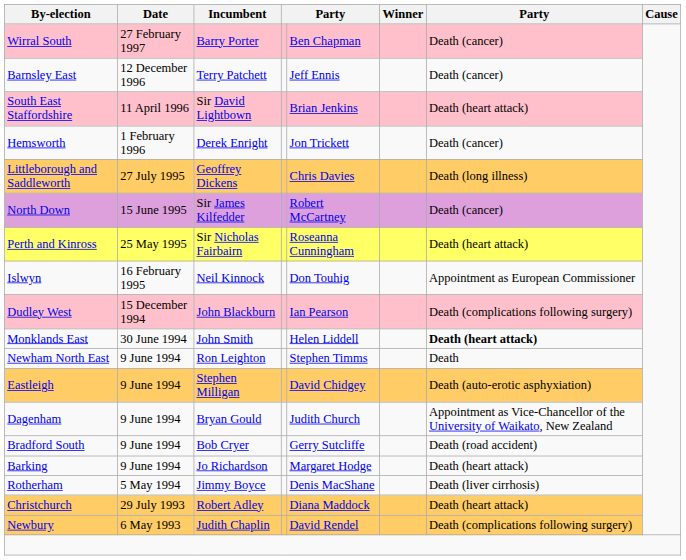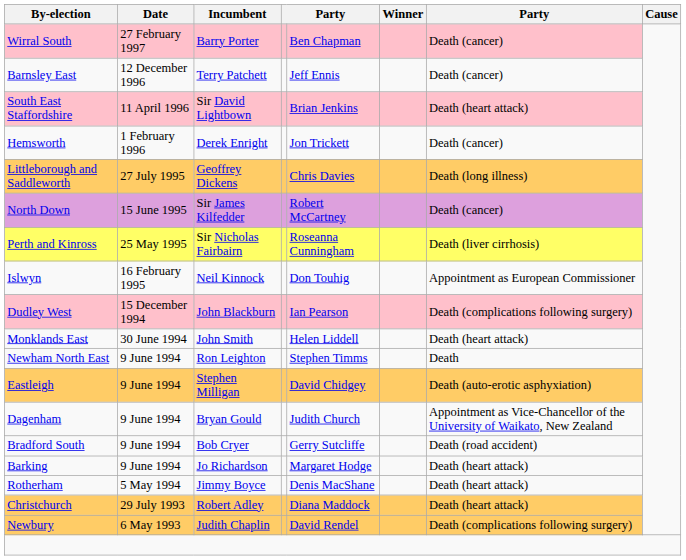Perth and Kinross | column 7: Death (heart attack) -> Death (liver cirrhosis)
Monklands East | column 7: bold -> normal
Rotherham | column 7: Death (liver cirrhosis) -> Death (heart attack)
